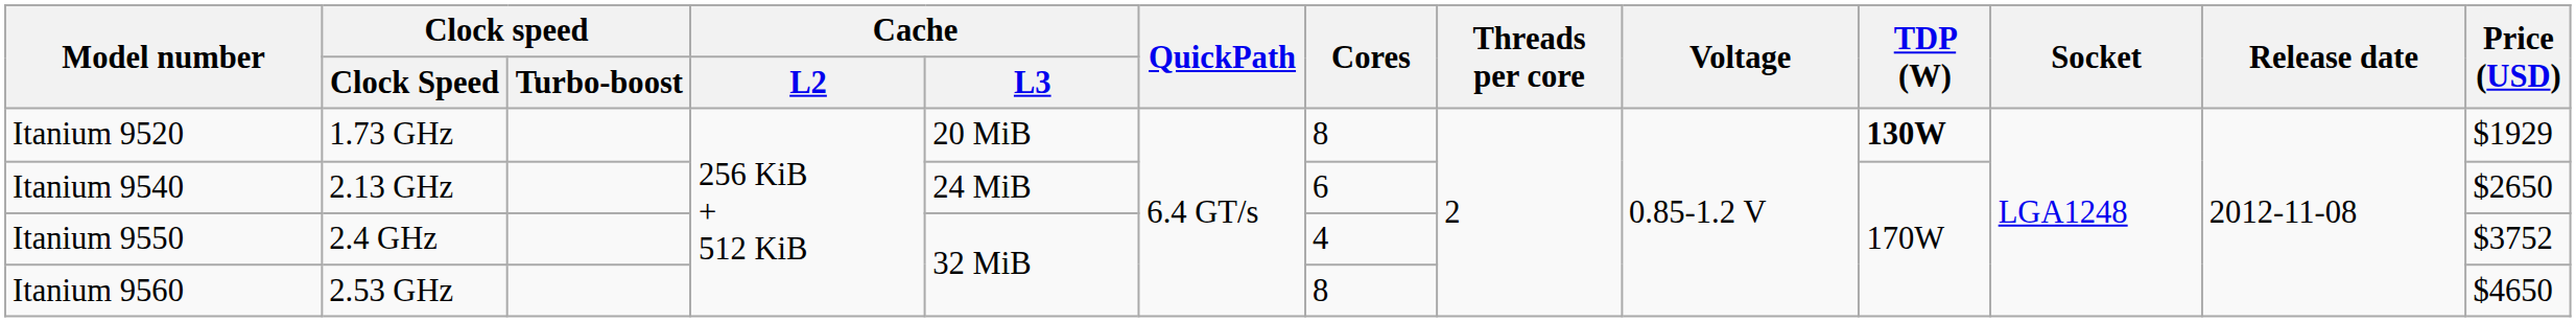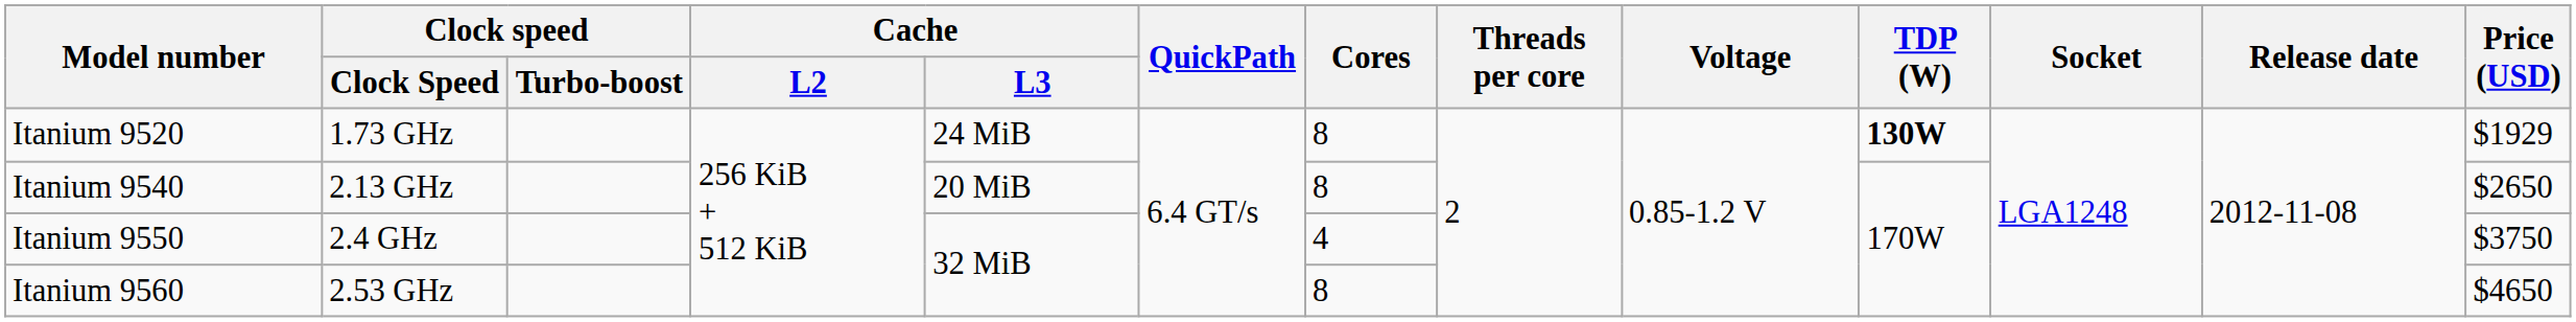Itanium 9520 | Cache / L3: 20 MiB -> 24 MiB
Itanium 9540 | Cache / L3: 24 MiB -> 20 MiB
Itanium 9540 | Cores: 6 -> 8
Itanium 9550 | Price (USD): $3752 -> $3750
